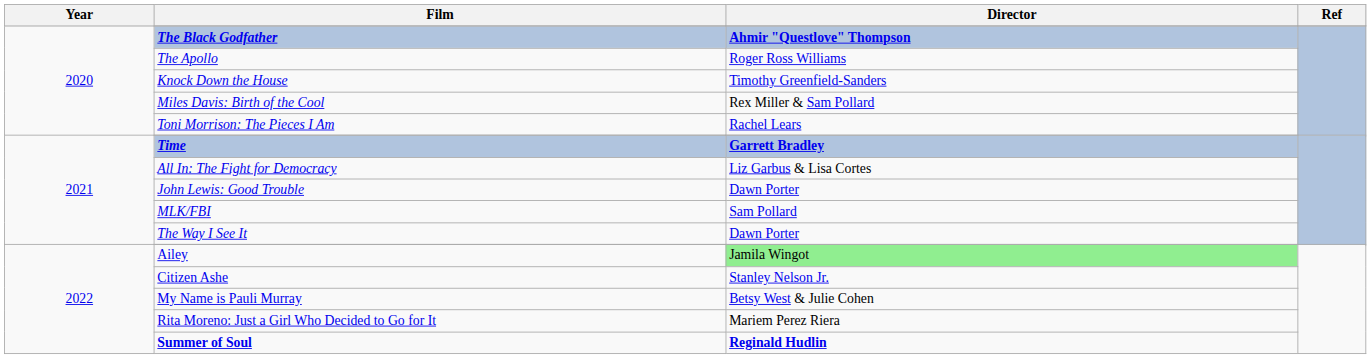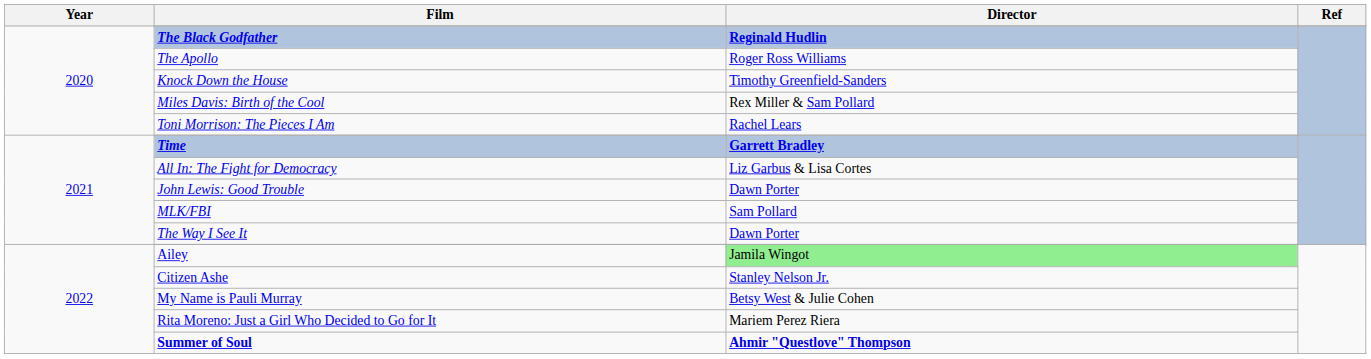The Black Godfather | Director: Ahmir "Questlove" Thompson -> Reginald Hudlin
Summer of Soul | Director: Reginald Hudlin -> Ahmir "Questlove" Thompson
